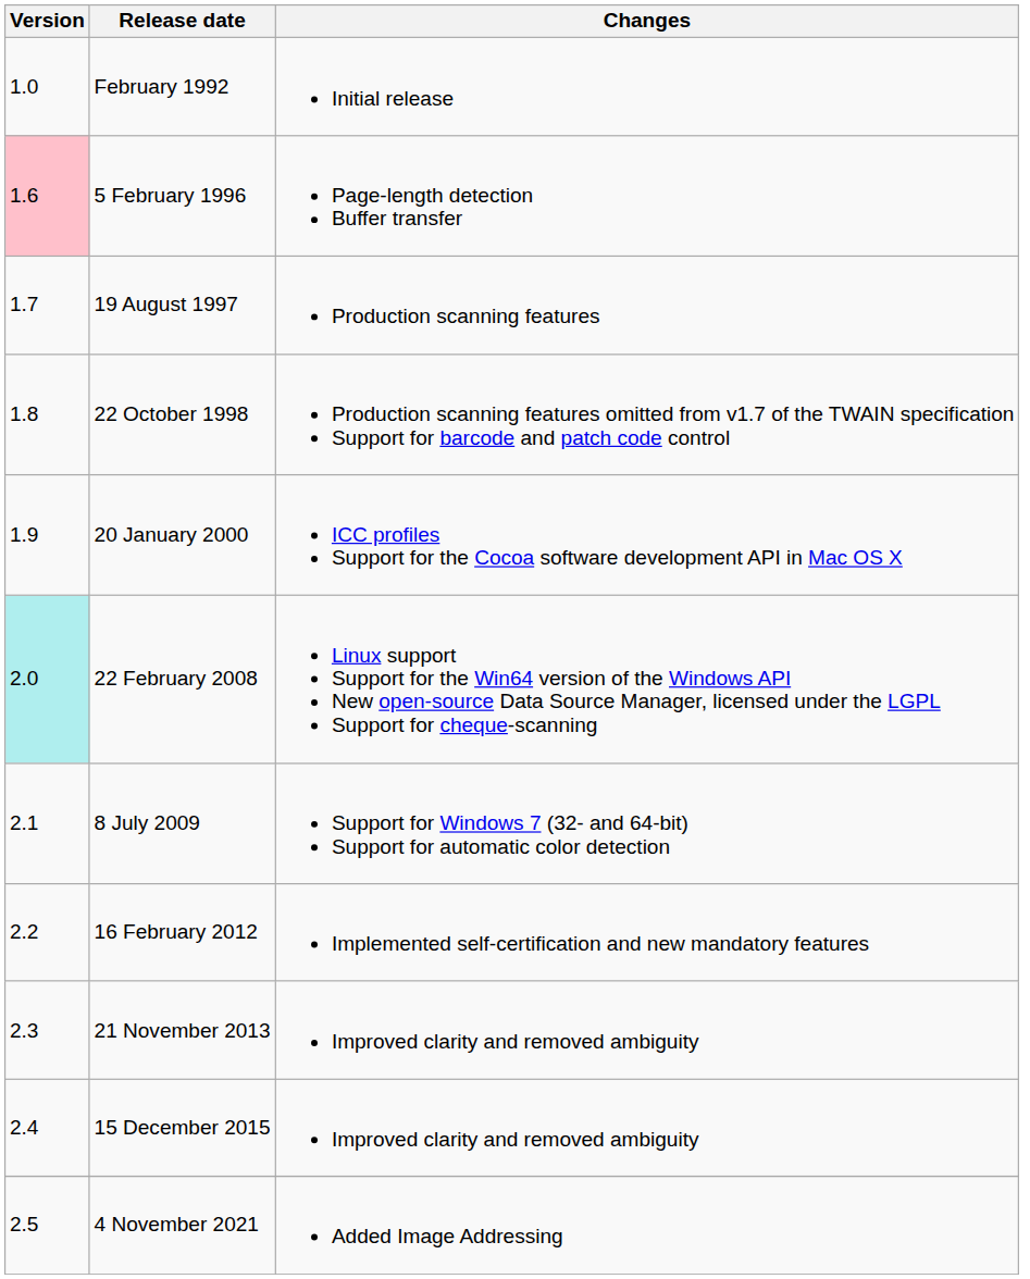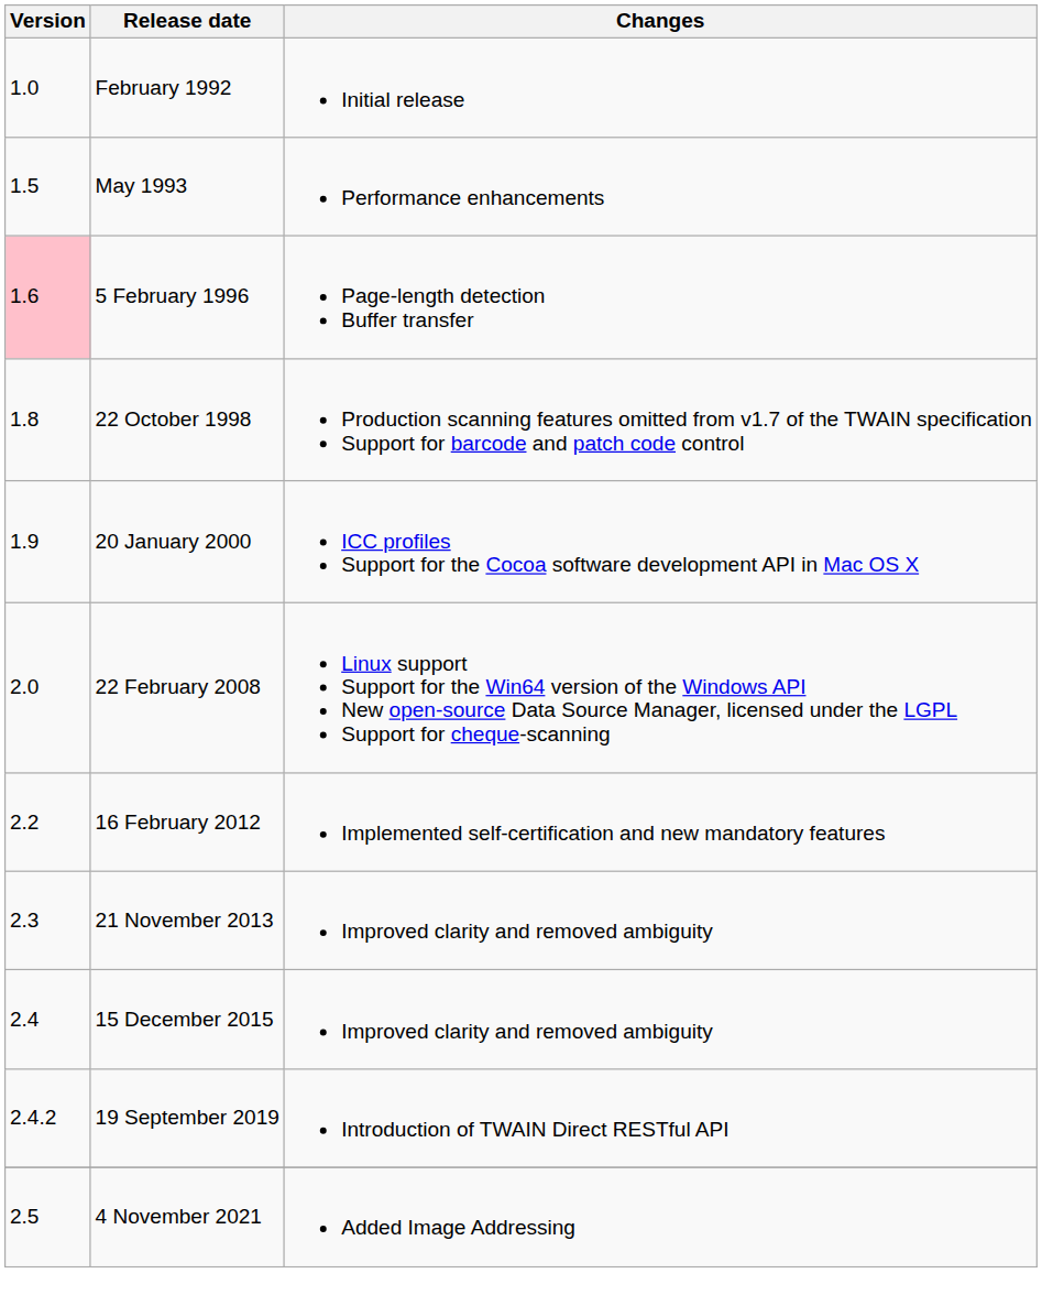+ row: 1.5 | May 1993 | Performance enhancements
- row: 1.7 | 19 August 1997 | Production scanning features
22 February 2008 | Version: paleturquoise background -> no background
- row: 2.1 | 8 July 2009 | Support for Windows 7 (32- and 64-bit) Support for automatic color detection
+ row: 2.4.2 | 19 September 2019 | Introduction of TWAIN Direct RESTful API
